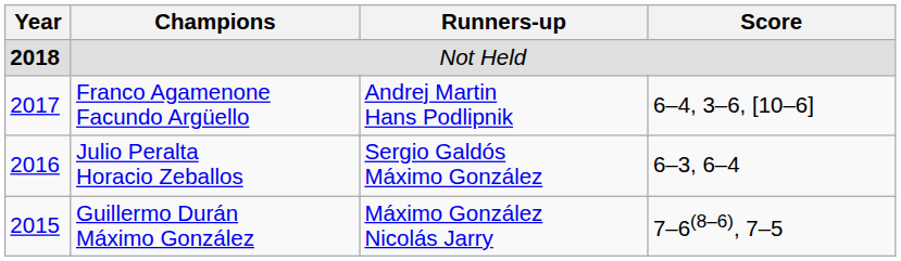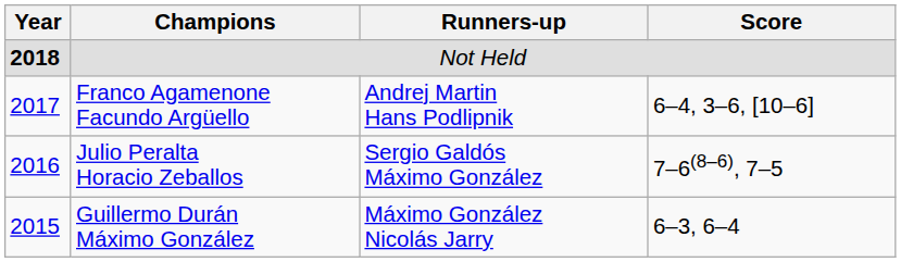Julio Peralta Horacio Zeballos | Score: 6–3, 6–4 -> 7–6(8–6), 7–5
Guillermo Durán Máximo González | Score: 7–6(8–6), 7–5 -> 6–3, 6–4
